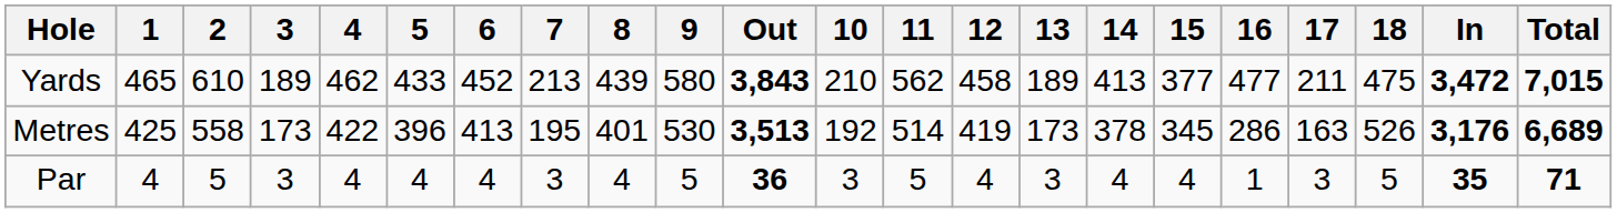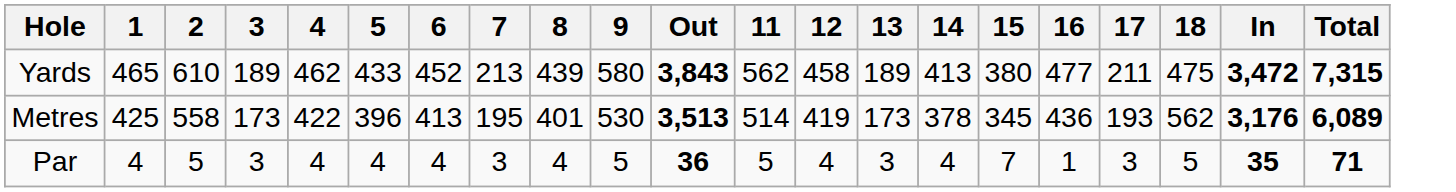- column: 10 | 210 | 192 | 3
Yards | 15: 377 -> 380
Yards | Total: 7,015 -> 7,315
Metres | 16: 286 -> 436
Metres | 17: 163 -> 193
Metres | 18: 526 -> 562
Metres | Total: 6,689 -> 6,089
Par | 15: 4 -> 7
